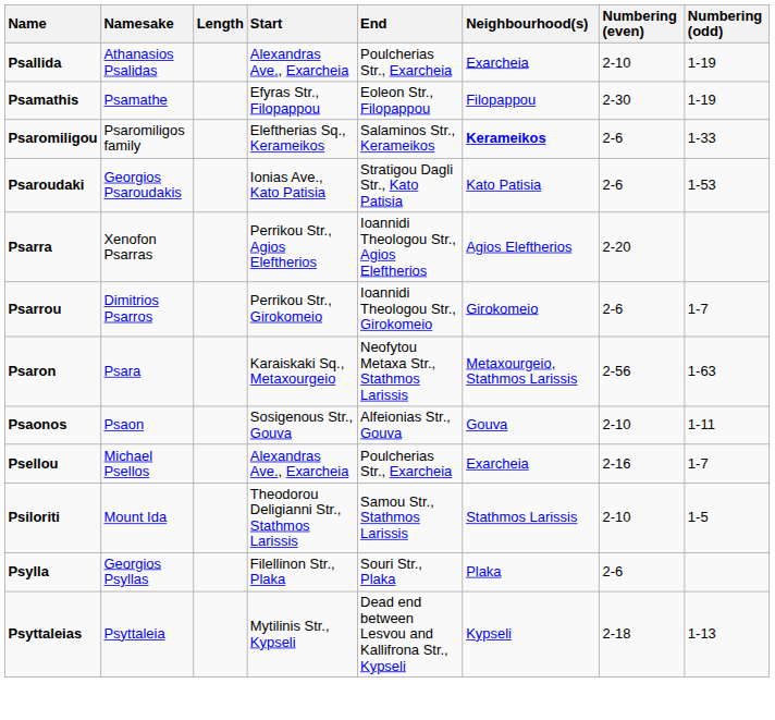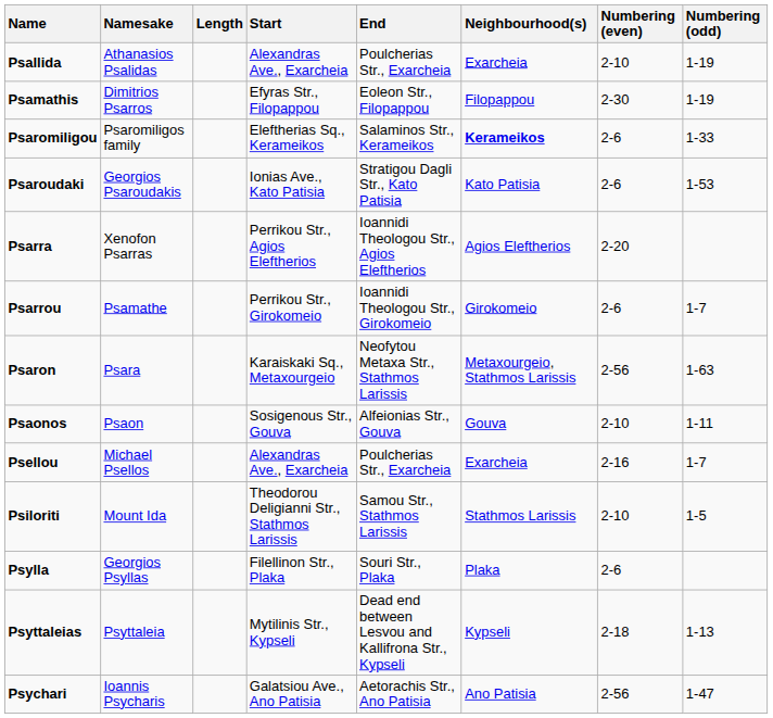Psamathis | Namesake: Psamathe -> Dimitrios Psarros
Psarrou | Namesake: Dimitrios Psarros -> Psamathe
+ row: Psychari | Ioannis Psycharis | Galatsiou Ave., Ano Patisia | Aetorachis Str., Ano Patisia | Ano Patisia | 2-56 | 1-47
